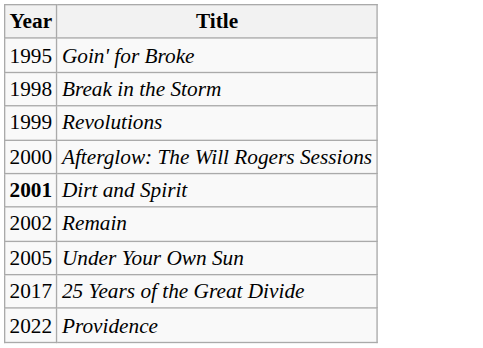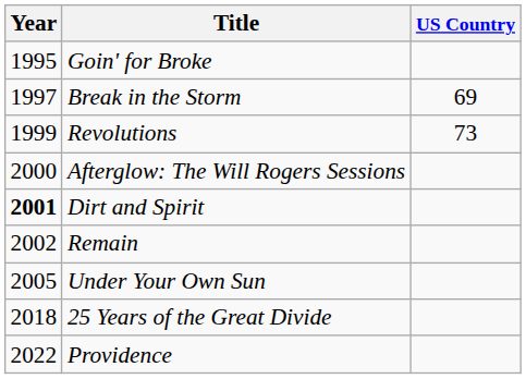+ column: US Country | 69 | 73
Break in the Storm | Year: 1998 -> 1997
25 Years of the Great Divide | Year: 2017 -> 2018
